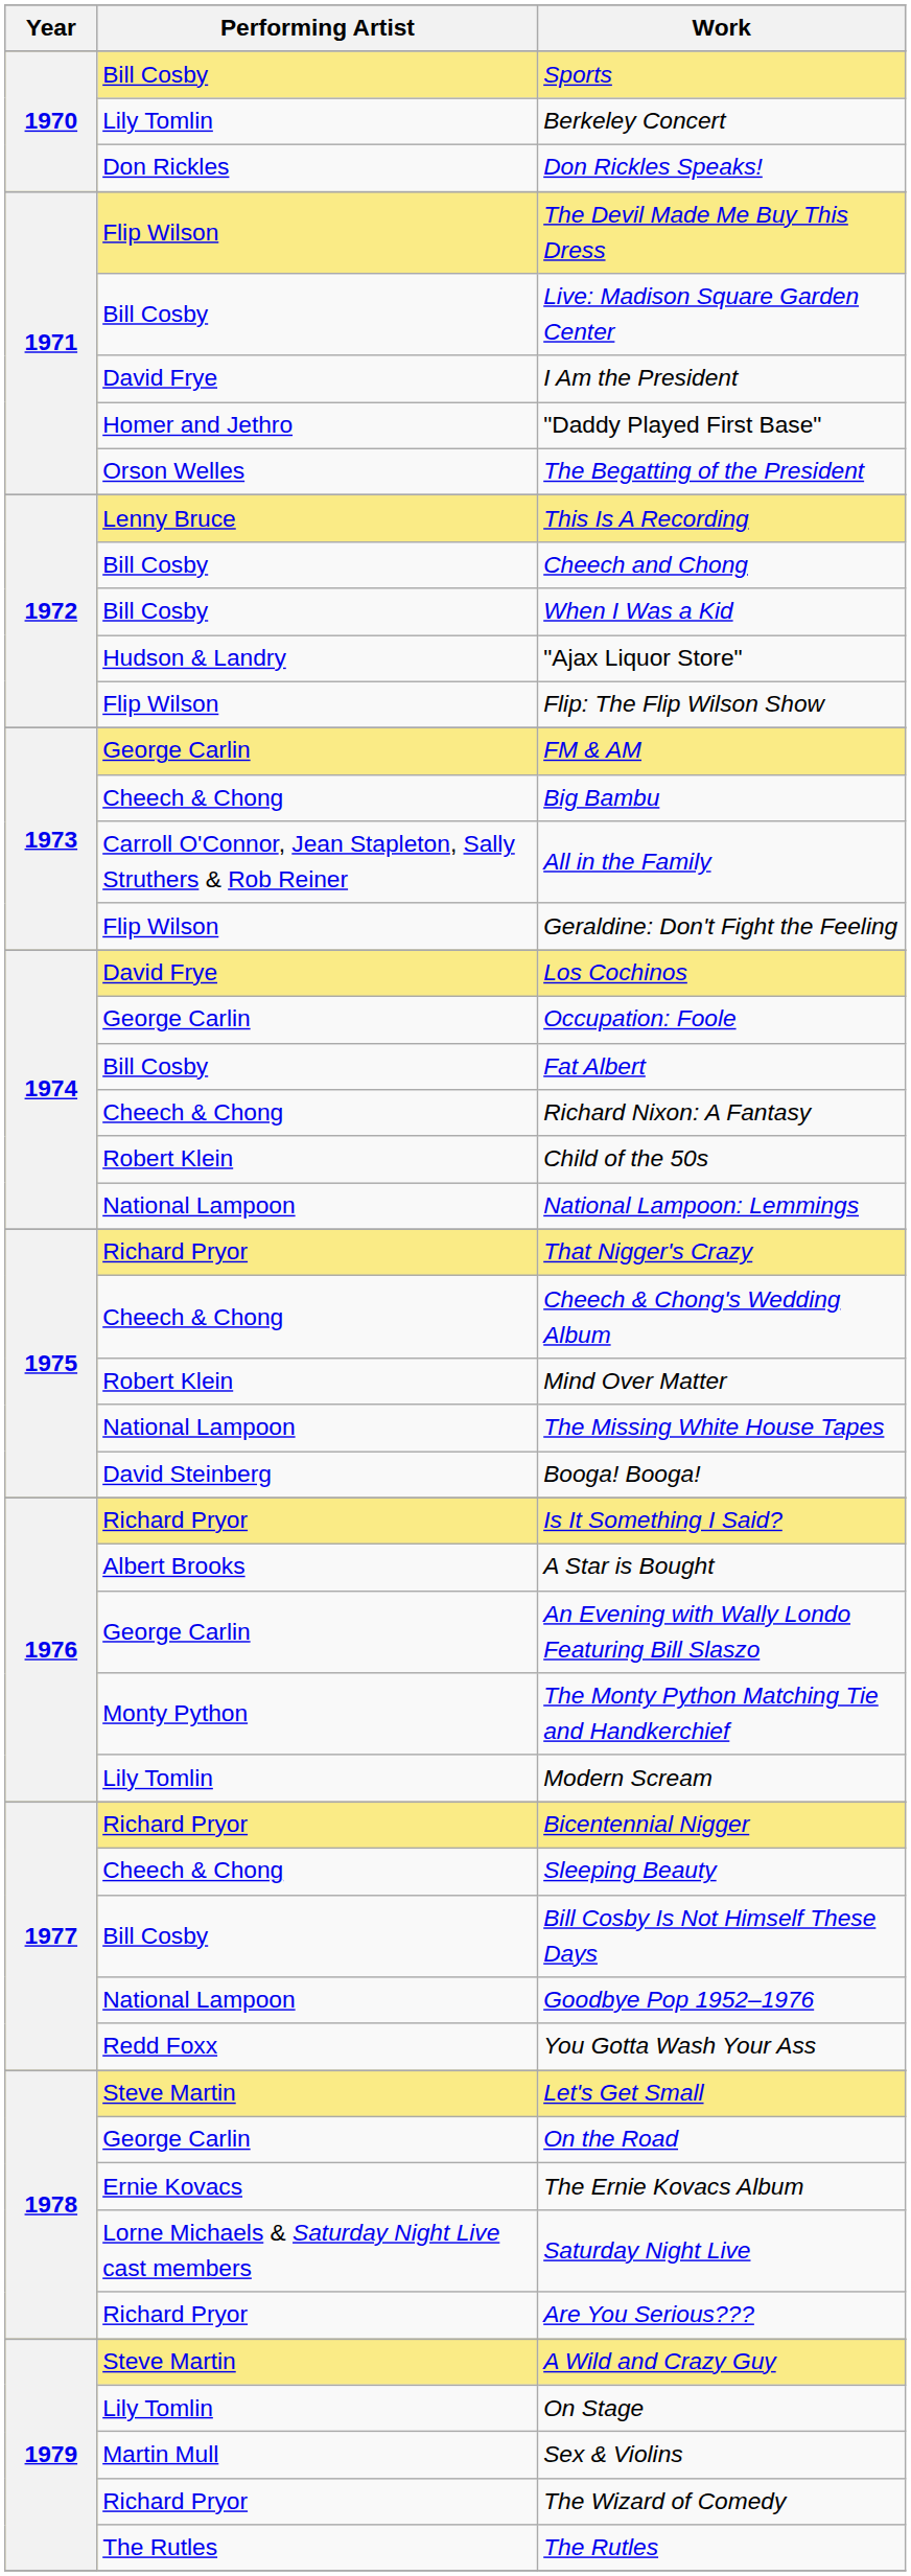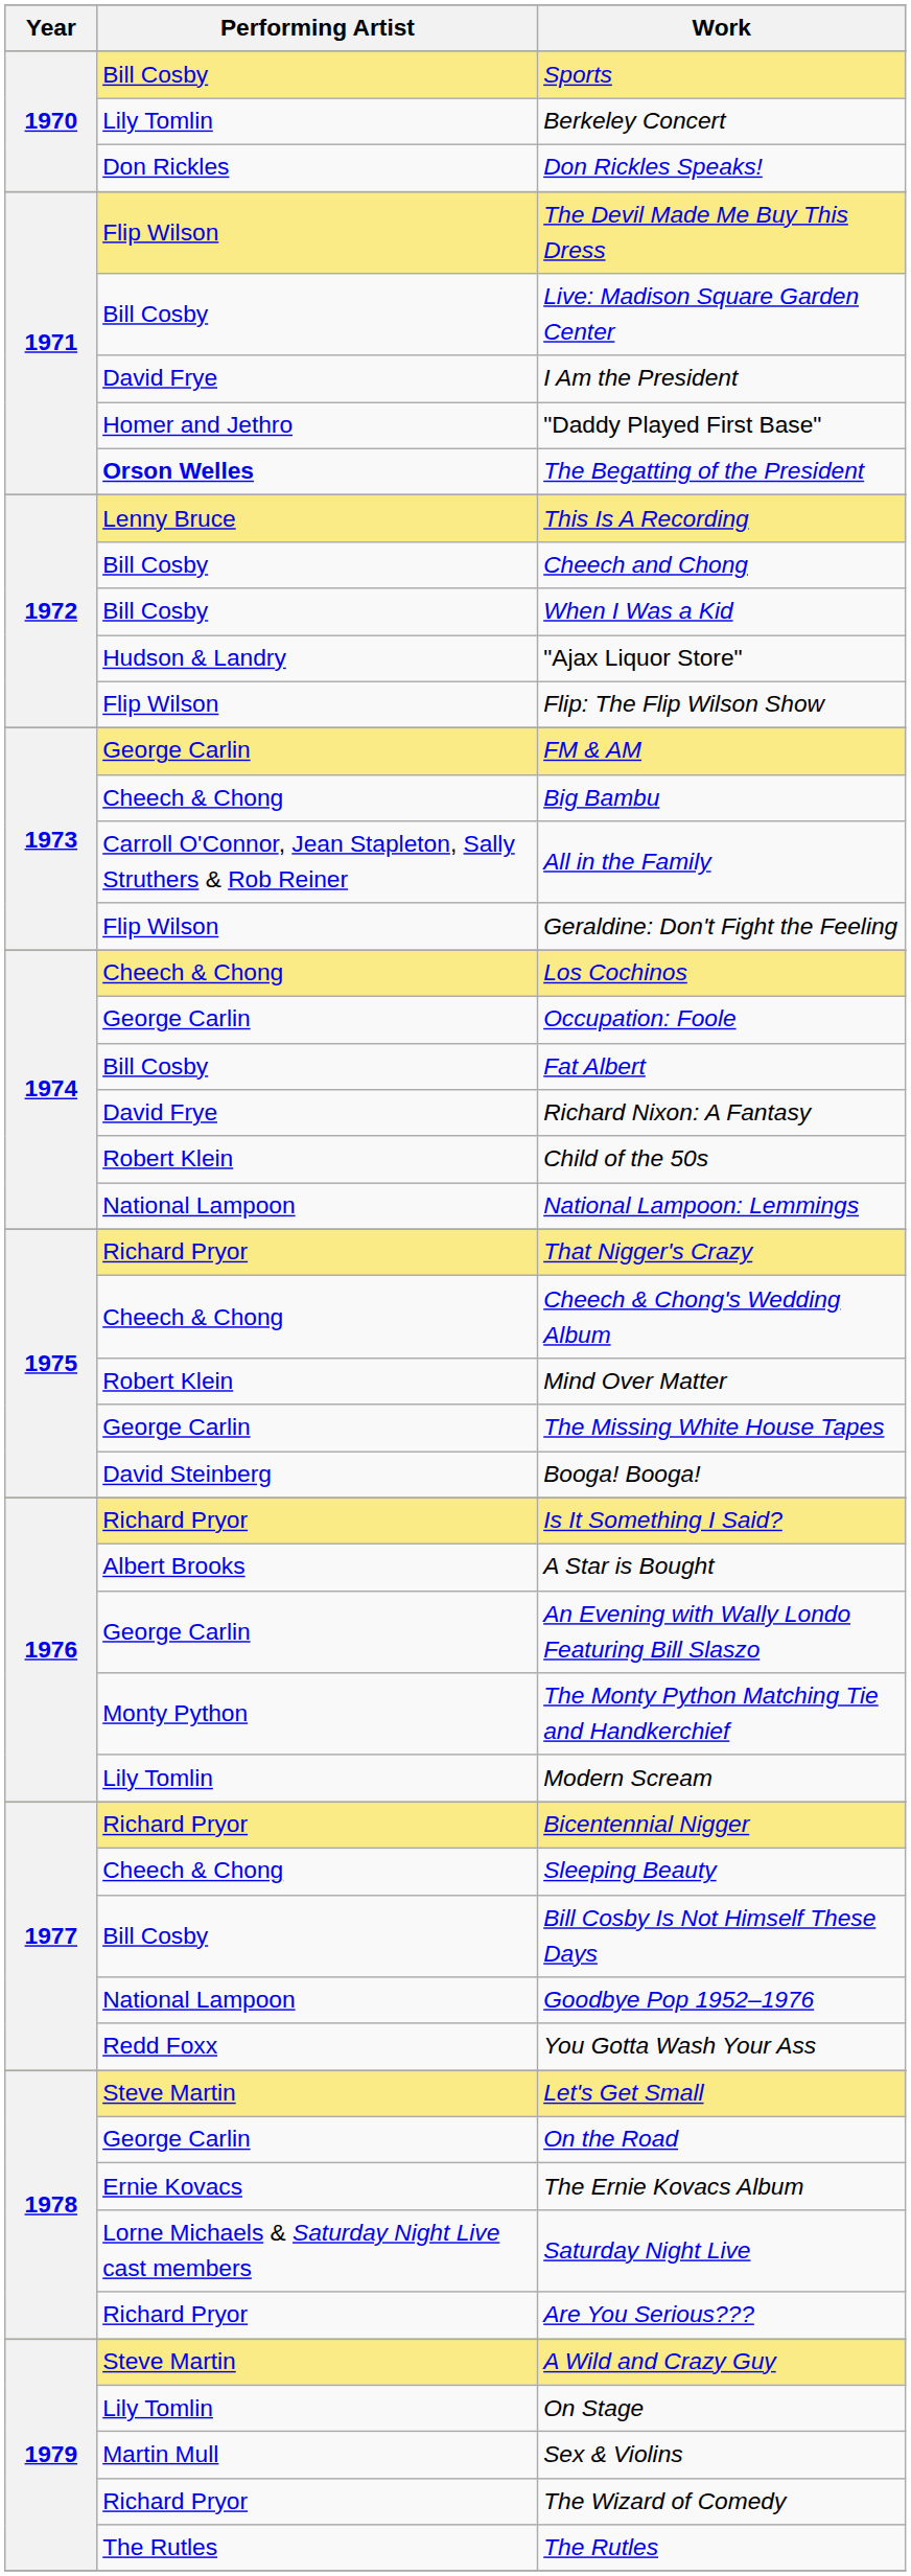The Begatting of the President | Performing Artist: normal -> bold
Los Cochinos | Performing Artist: David Frye -> Cheech & Chong
Richard Nixon: A Fantasy | Performing Artist: Cheech & Chong -> David Frye
The Missing White House Tapes | Performing Artist: National Lampoon -> George Carlin
